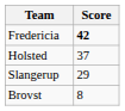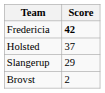Brovst | Score: 8 -> 2
